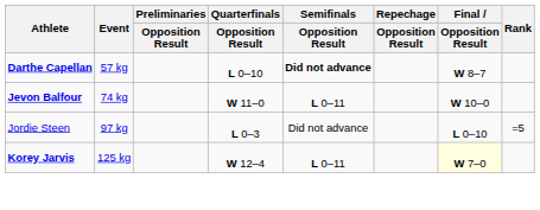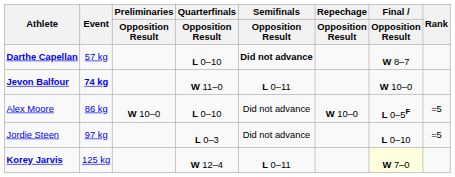Jevon Balfour | Event: normal -> bold
+ row: Alex Moore | 86 kg | W 10–0 | L 0–10 | Did not advance | W 10–0 | L 0–5F | =5
